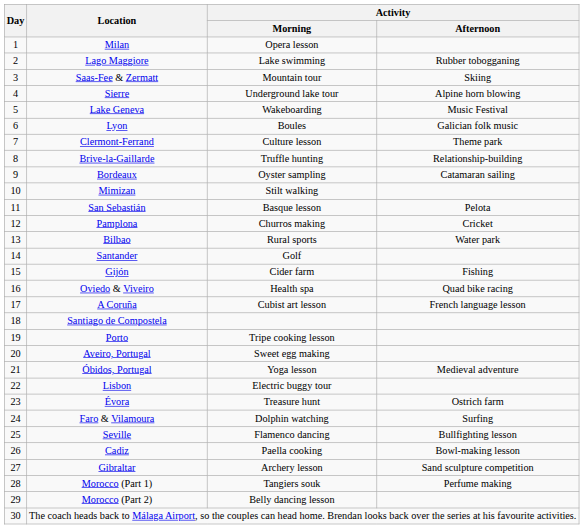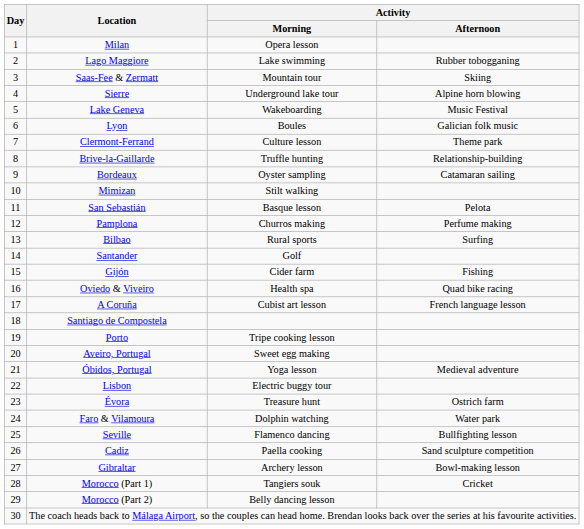Pamplona | Activity / Afternoon: Cricket -> Perfume making
Bilbao | Activity / Afternoon: Water park -> Surfing
Faro & Vilamoura | Activity / Afternoon: Surfing -> Water park
Cadiz | Activity / Afternoon: Bowl-making lesson -> Sand sculpture competition
Gibraltar | Activity / Afternoon: Sand sculpture competition -> Bowl-making lesson
Morocco (Part 1) | Activity / Afternoon: Perfume making -> Cricket
